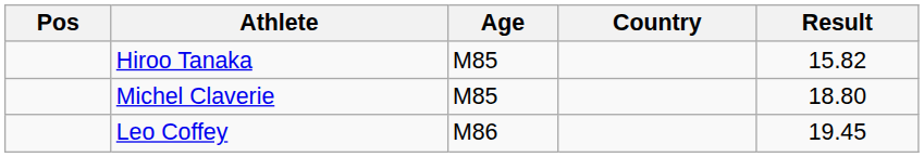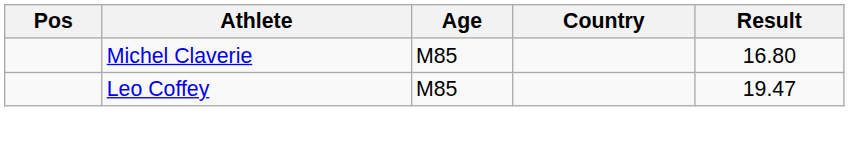- row: Hiroo Tanaka | M85 | 15.82
Michel Claverie | Result: 18.80 -> 16.80
Leo Coffey | Age: M86 -> M85
Leo Coffey | Result: 19.45 -> 19.47
